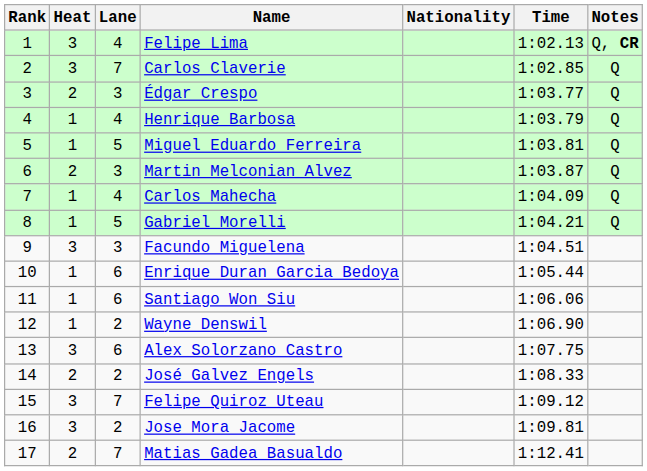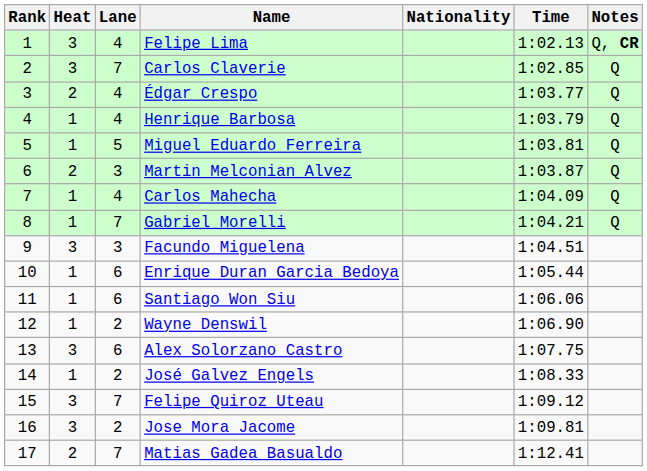Édgar Crespo | Lane: 3 -> 4
Gabriel Morelli | Lane: 5 -> 7
José Galvez Engels | Heat: 2 -> 1
